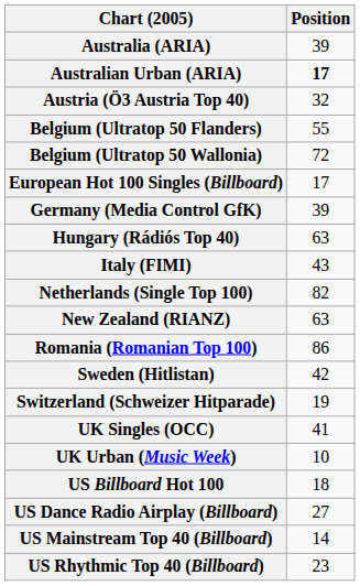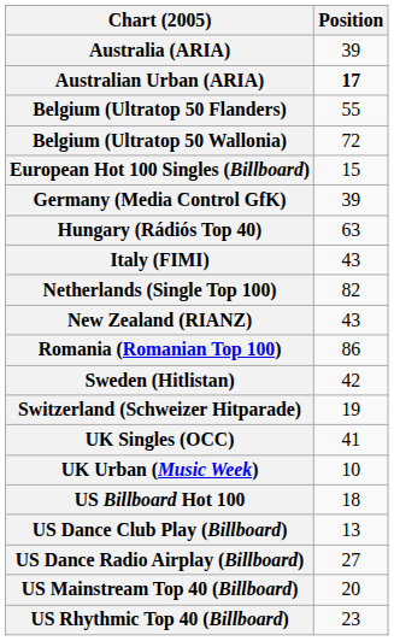- row: Austria (Ö3 Austria Top 40) | 32
European Hot 100 Singles (Billboard) | Position: 17 -> 15
New Zealand (RIANZ) | Position: 63 -> 43
+ row: US Dance Club Play (Billboard) | 13
US Mainstream Top 40 (Billboard) | Position: 14 -> 20
